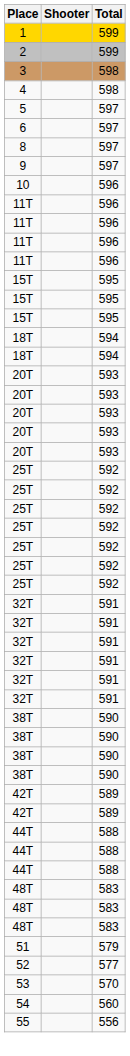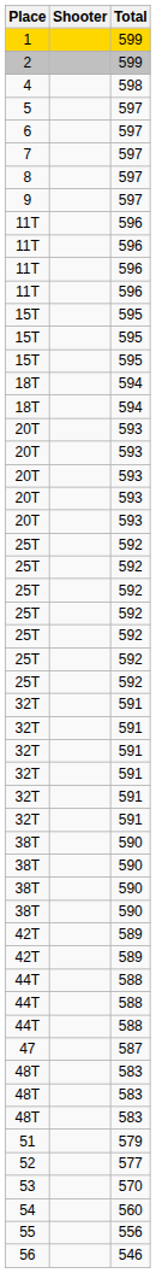- row: 3 | 598
+ row: 7 | 597
- row: 10 | 596
+ row: 47 | 587
+ row: 56 | 546
